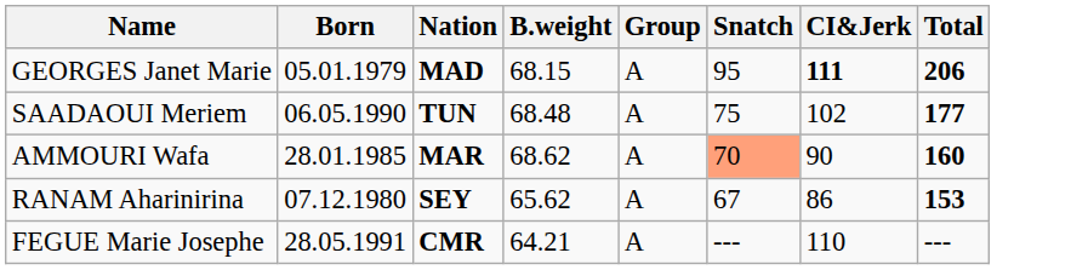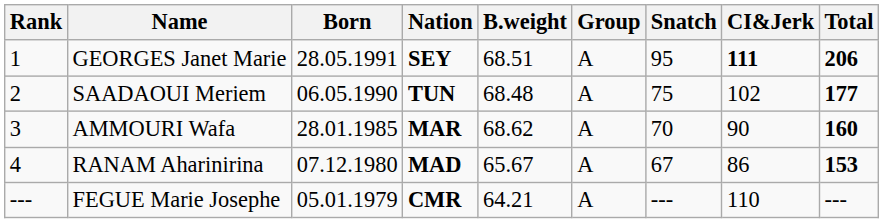+ column: Rank | 1 | 2 | 3 | 4 | ---
GEORGES Janet Marie | Born: 05.01.1979 -> 28.05.1991
GEORGES Janet Marie | Nation: MAD -> SEY
GEORGES Janet Marie | B.weight: 68.15 -> 68.51
AMMOURI Wafa | Snatch: lightsalmon background -> no background
RANAM Aharinirina | Nation: SEY -> MAD
RANAM Aharinirina | B.weight: 65.62 -> 65.67
FEGUE Marie Josephe | Born: 28.05.1991 -> 05.01.1979
